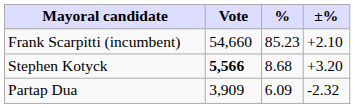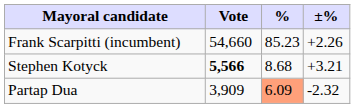Frank Scarpitti (incumbent) | ±%: +2.10 -> +2.26
Stephen Kotyck | ±%: +3.20 -> +3.21
Partap Dua | %: no background -> lightsalmon background
